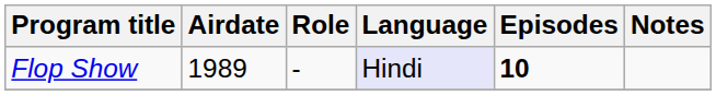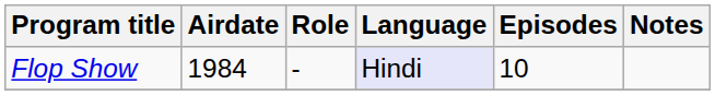Flop Show | Airdate: 1989 -> 1984
Flop Show | Episodes: bold -> normal
